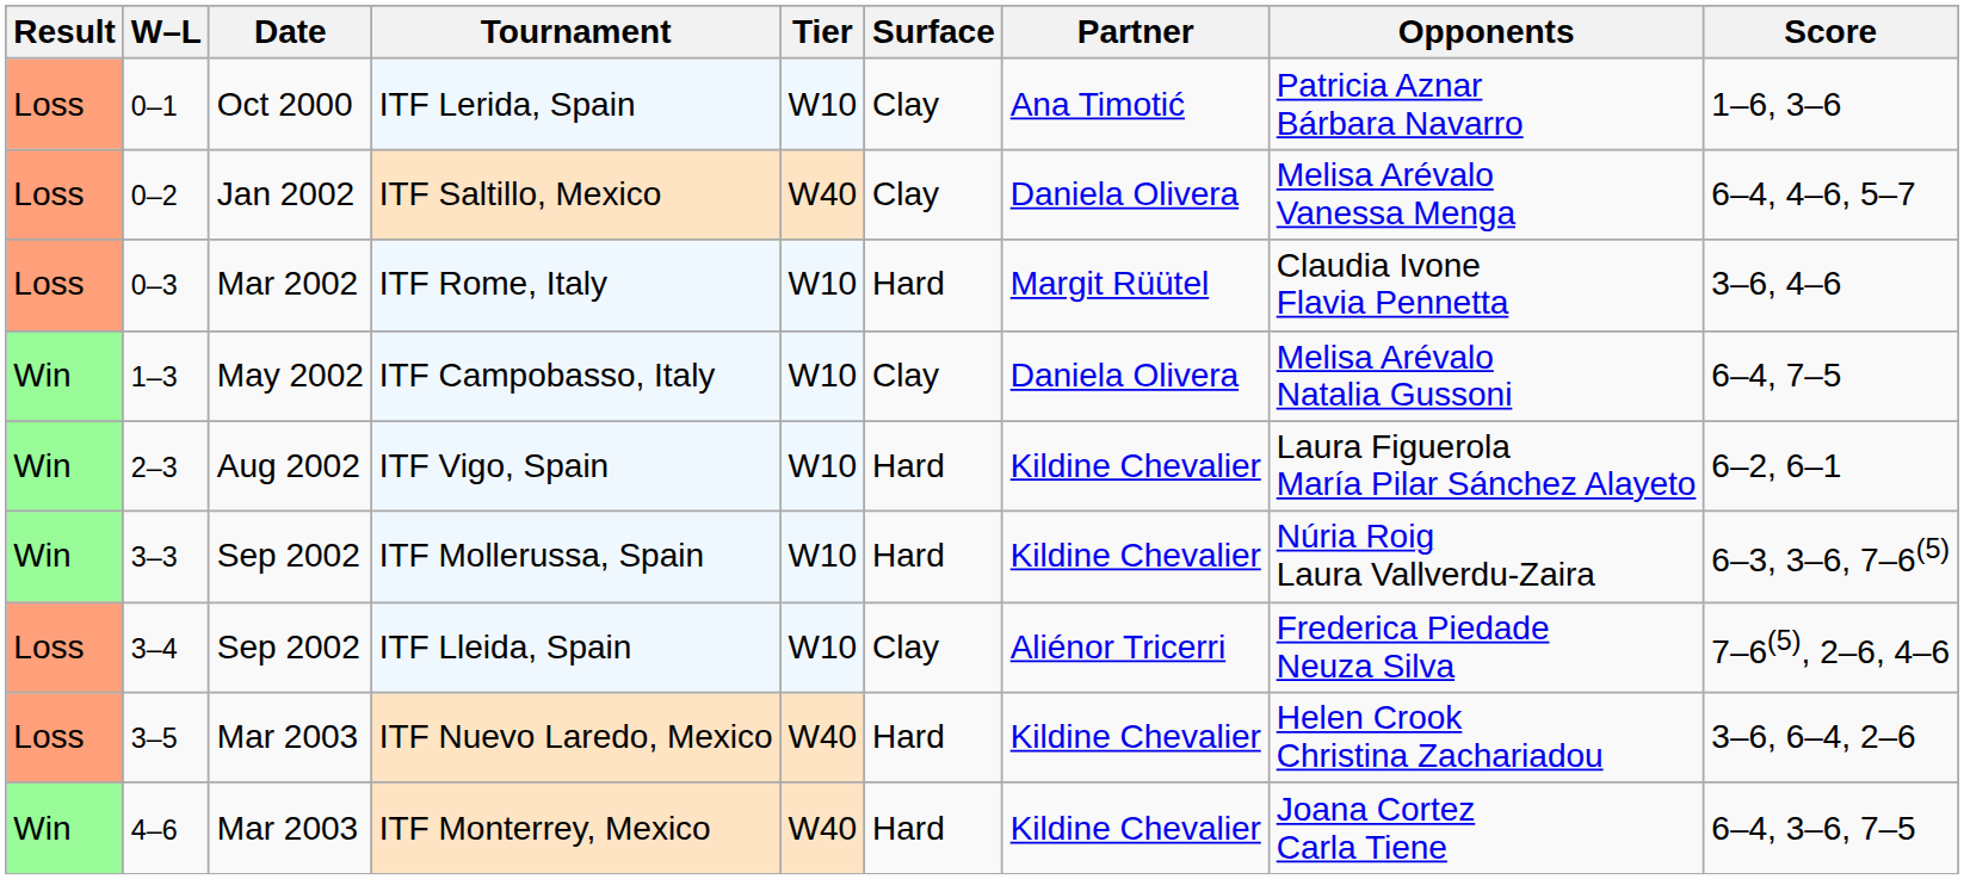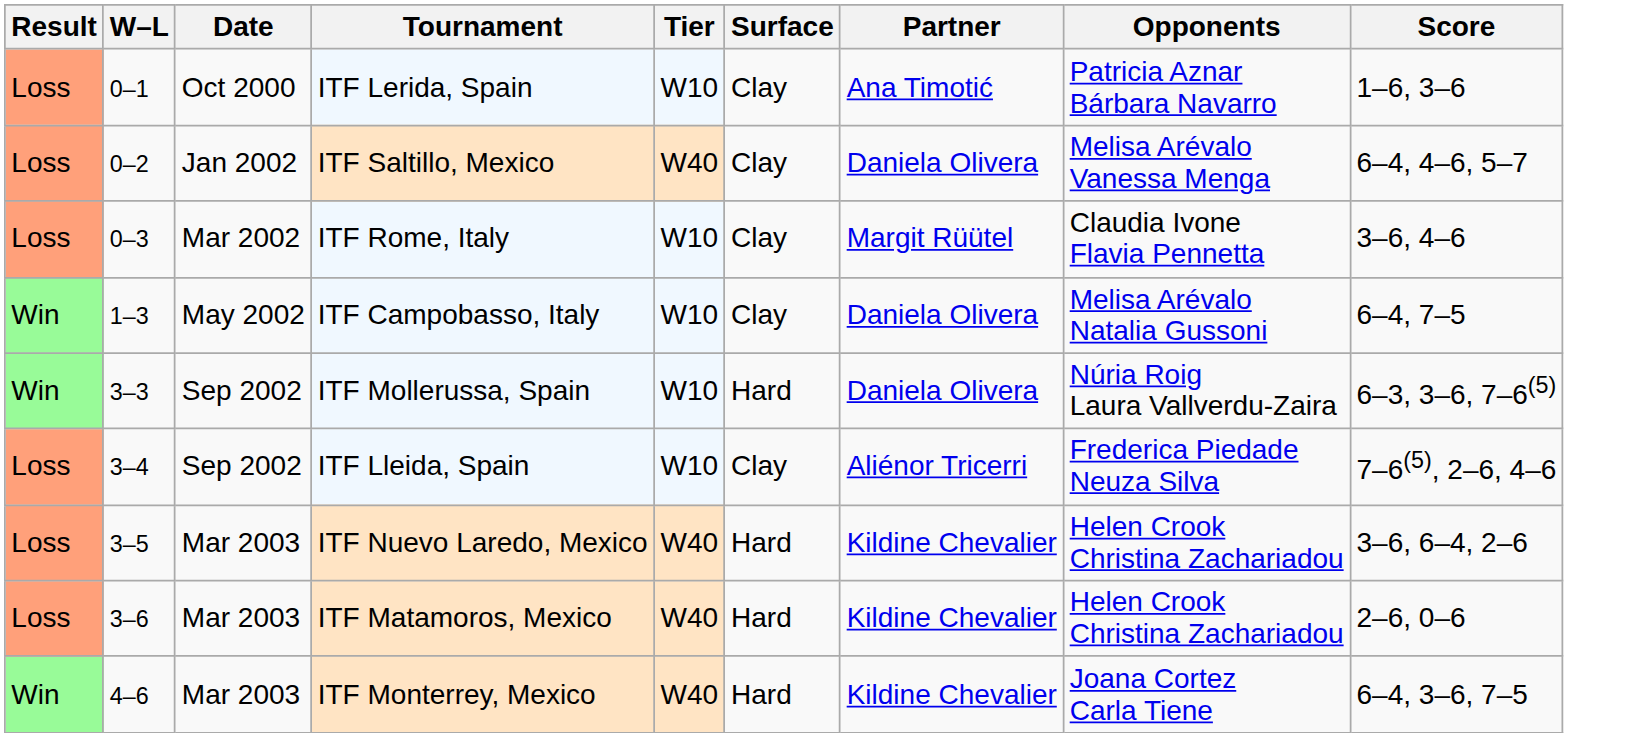ITF Rome, Italy | Surface: Hard -> Clay
- row: Win | 2–3 | Aug 2002 | ITF Vigo, Spain | W10 | Hard | Kildine Chevalier | Laura Figuerola María Pilar Sánchez Alayeto | 6–2, 6–1
ITF Mollerussa, Spain | Partner: Kildine Chevalier -> Daniela Olivera
+ row: Loss | 3–6 | Mar 2003 | ITF Matamoros, Mexico | W40 | Hard | Kildine Chevalier | Helen Crook Christina Zachariadou | 2–6, 0–6
